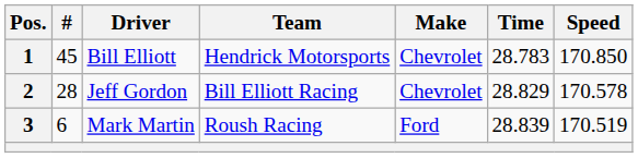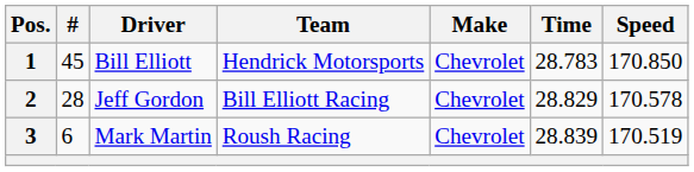3 | Make: Ford -> Chevrolet
